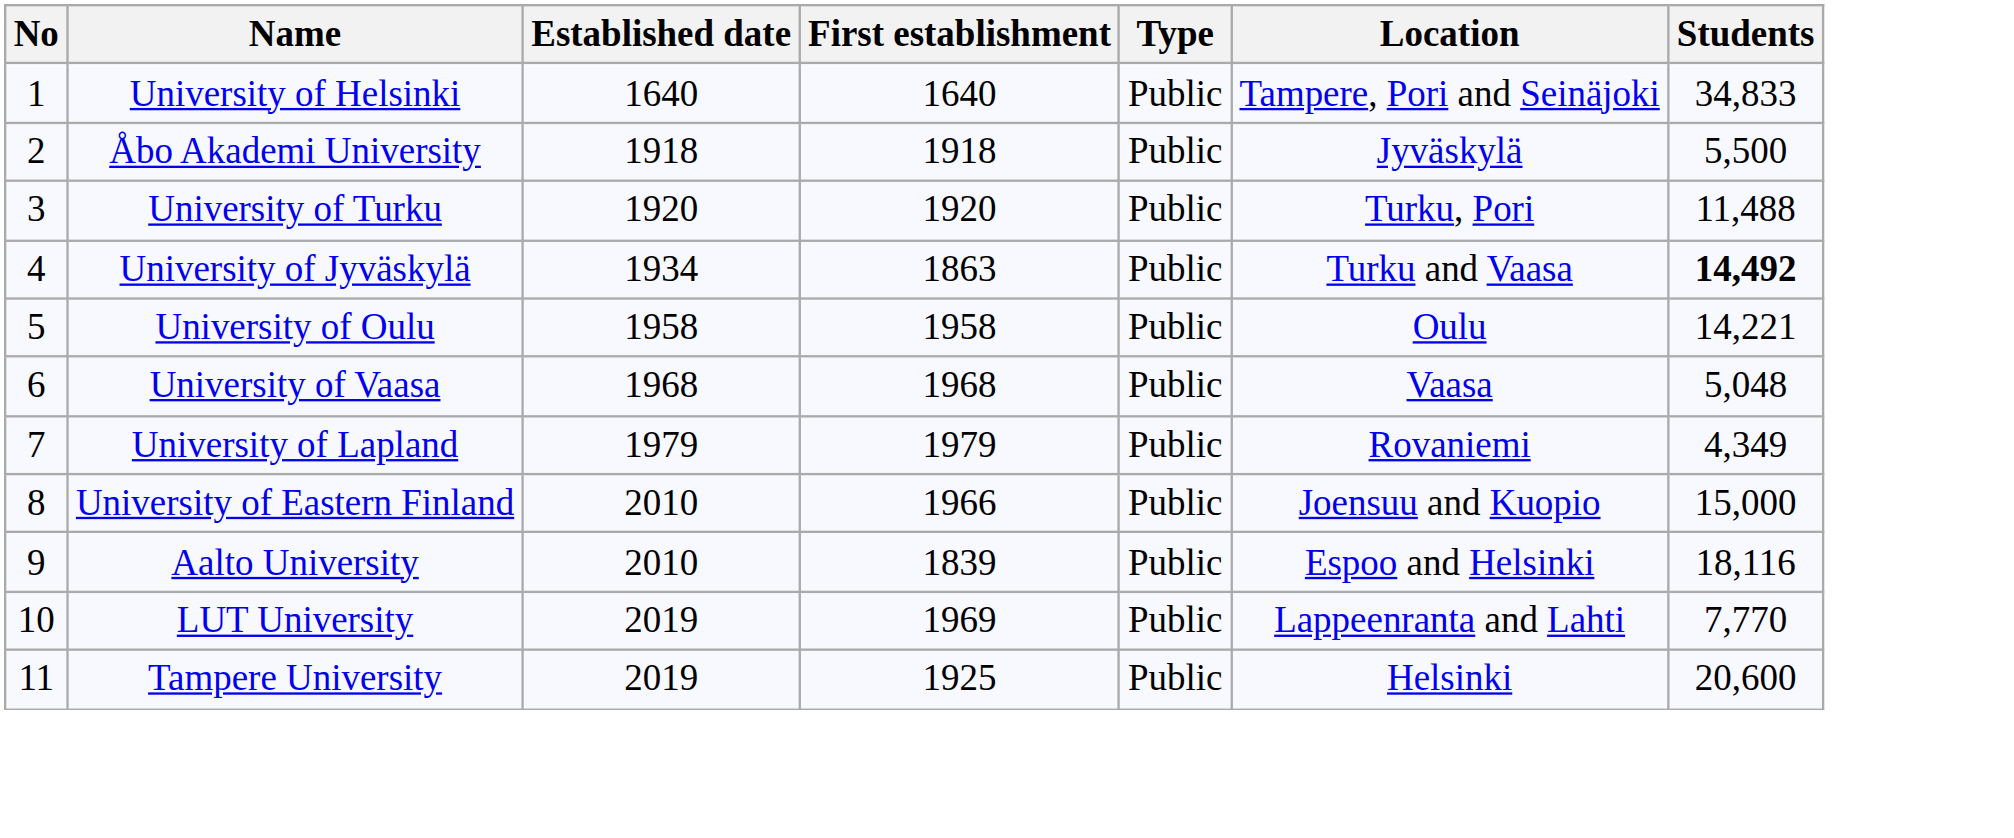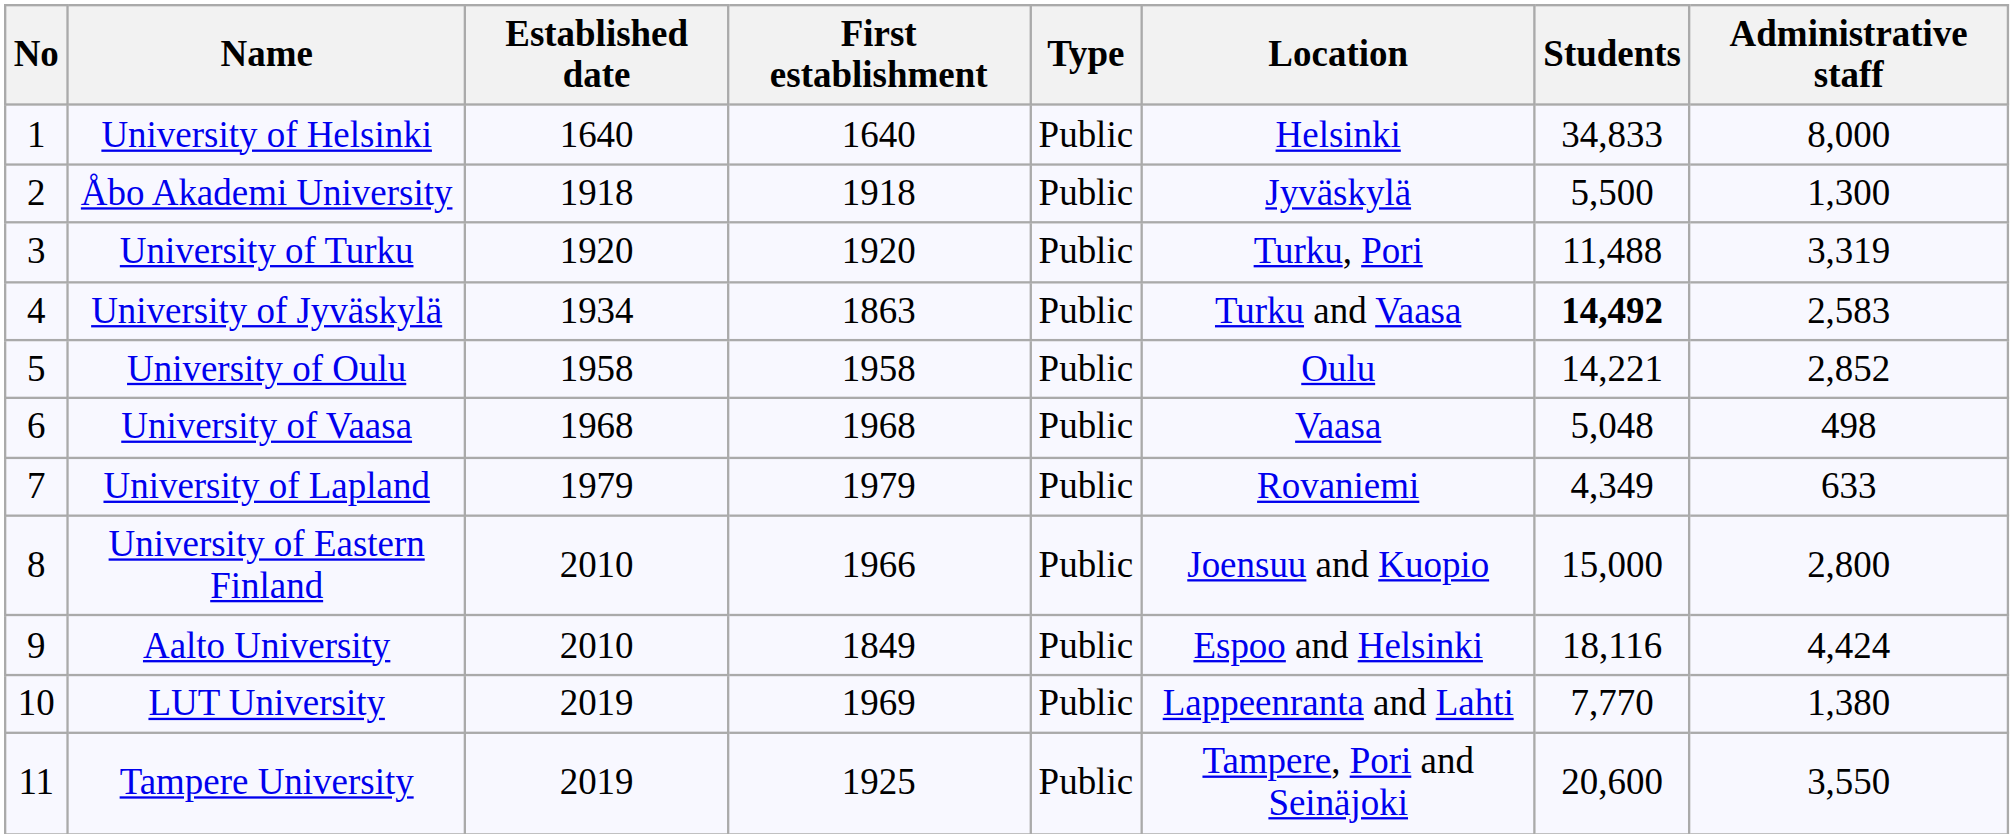+ column: Administrative staff | 8,000 | 1,300 | 3,319 | 2,583 | 2,852 | 498 | 633 | 2,800 | 4,424 | 1,380 | 3,550
University of Helsinki | Location: Tampere, Pori and Seinäjoki -> Helsinki
Aalto University | First establishment: 1839 -> 1849
Tampere University | Location: Helsinki -> Tampere, Pori and Seinäjoki
